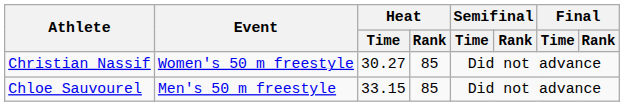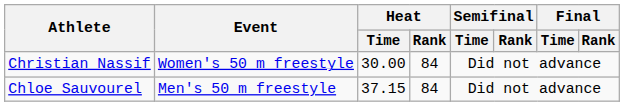Christian Nassif | Heat / Time: 30.27 -> 30.00
Christian Nassif | Heat / Rank: 85 -> 84
Chloe Sauvourel | Heat / Time: 33.15 -> 37.15
Chloe Sauvourel | Heat / Rank: 85 -> 84
